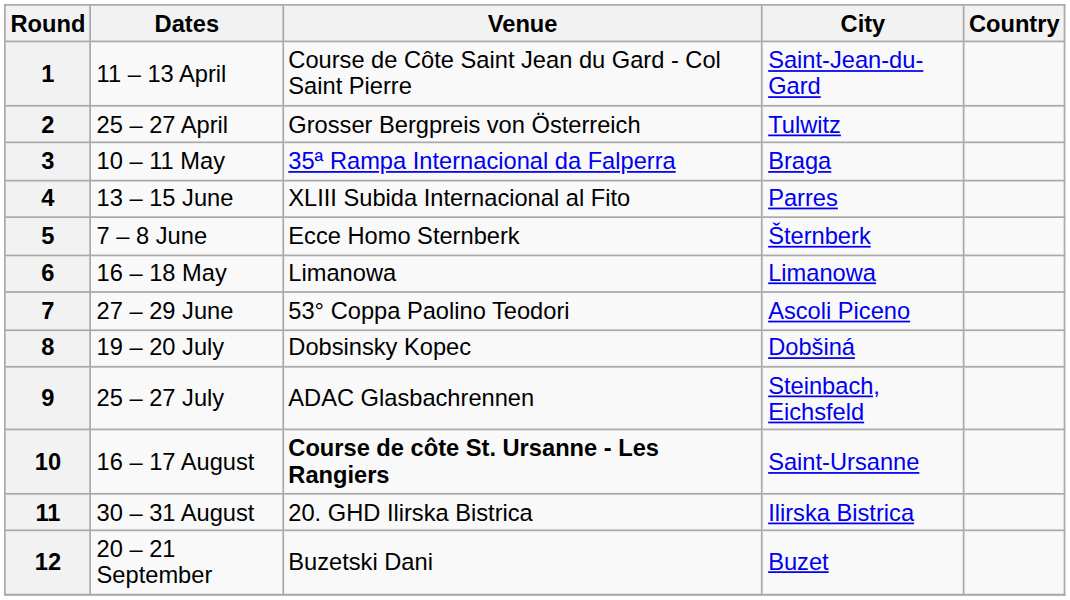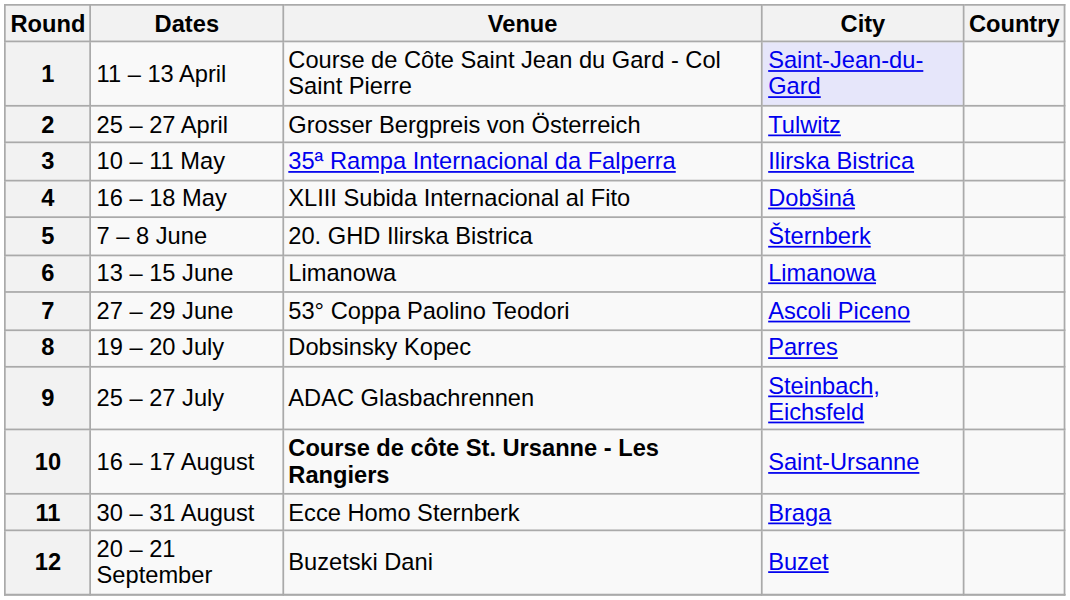1 | City: no background -> lavender background
3 | City: Braga -> Ilirska Bistrica
4 | Dates: 13 – 15 June -> 16 – 18 May
4 | City: Parres -> Dobšiná
5 | Venue: Ecce Homo Sternberk -> 20. GHD Ilirska Bistrica
6 | Dates: 16 – 18 May -> 13 – 15 June
8 | City: Dobšiná -> Parres
11 | Venue: 20. GHD Ilirska Bistrica -> Ecce Homo Sternberk
11 | City: Ilirska Bistrica -> Braga
